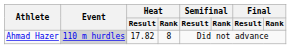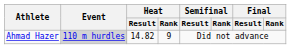Ahmad Hazer | Heat / Result: 17.82 -> 14.82
Ahmad Hazer | Heat / Rank: 8 -> 9
